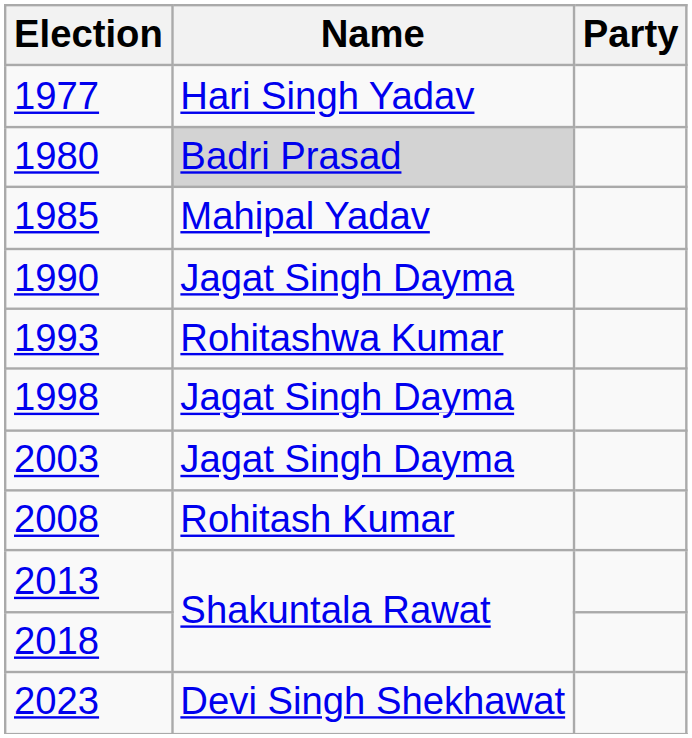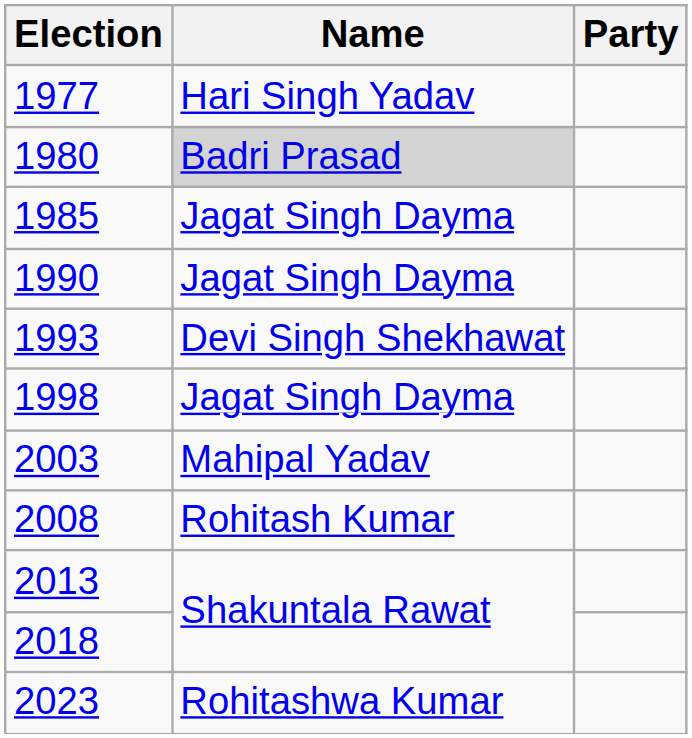1985 | Name: Mahipal Yadav -> Jagat Singh Dayma
1993 | Name: Rohitashwa Kumar -> Devi Singh Shekhawat
2003 | Name: Jagat Singh Dayma -> Mahipal Yadav
2023 | Name: Devi Singh Shekhawat -> Rohitashwa Kumar
